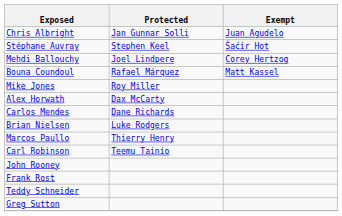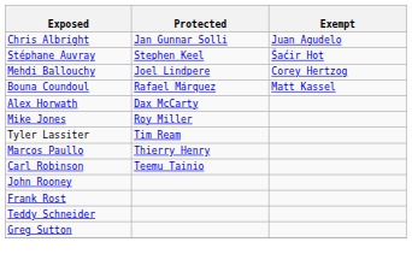rows swapped: Alex Horwath <-> Mike Jones
+ row: Tyler Lassiter | Tim Ream
- row: Carlos Mendes | Dane Richards
- row: Brian Nielsen | Luke Rodgers
